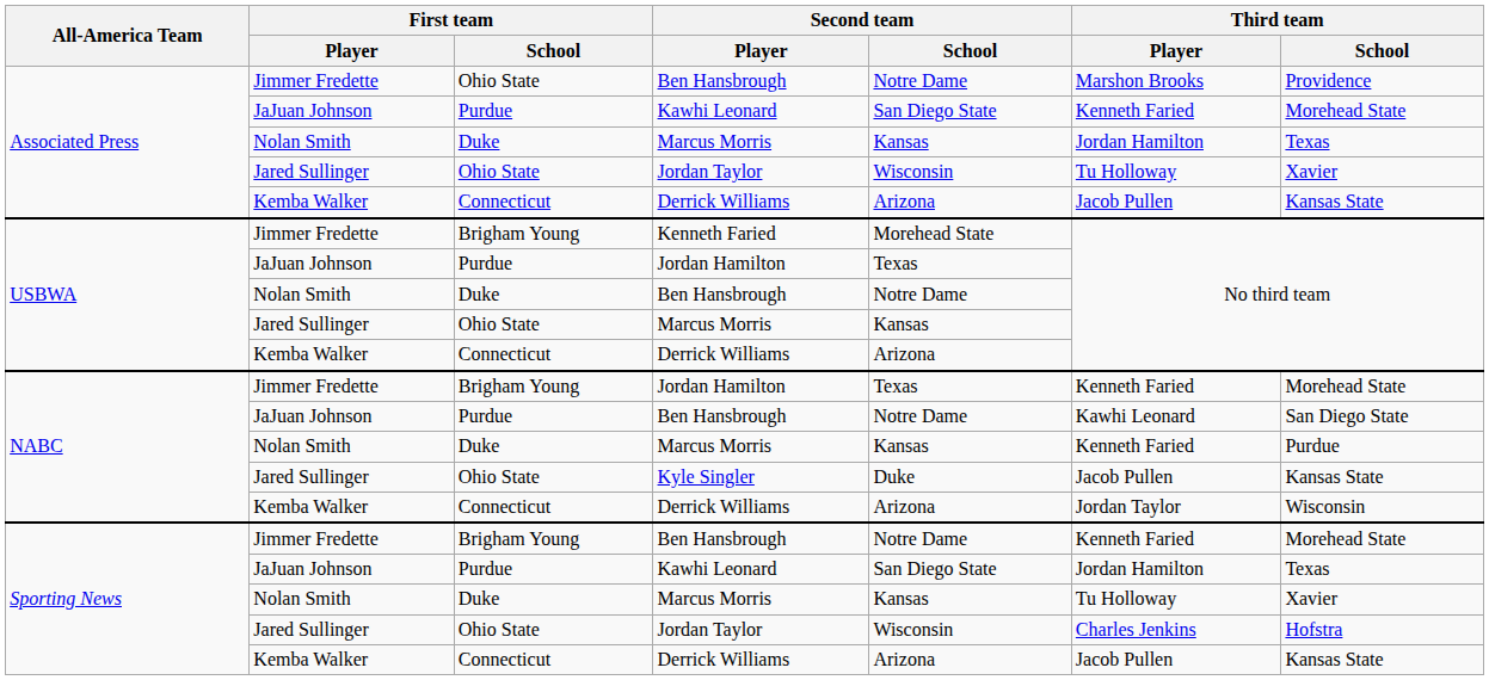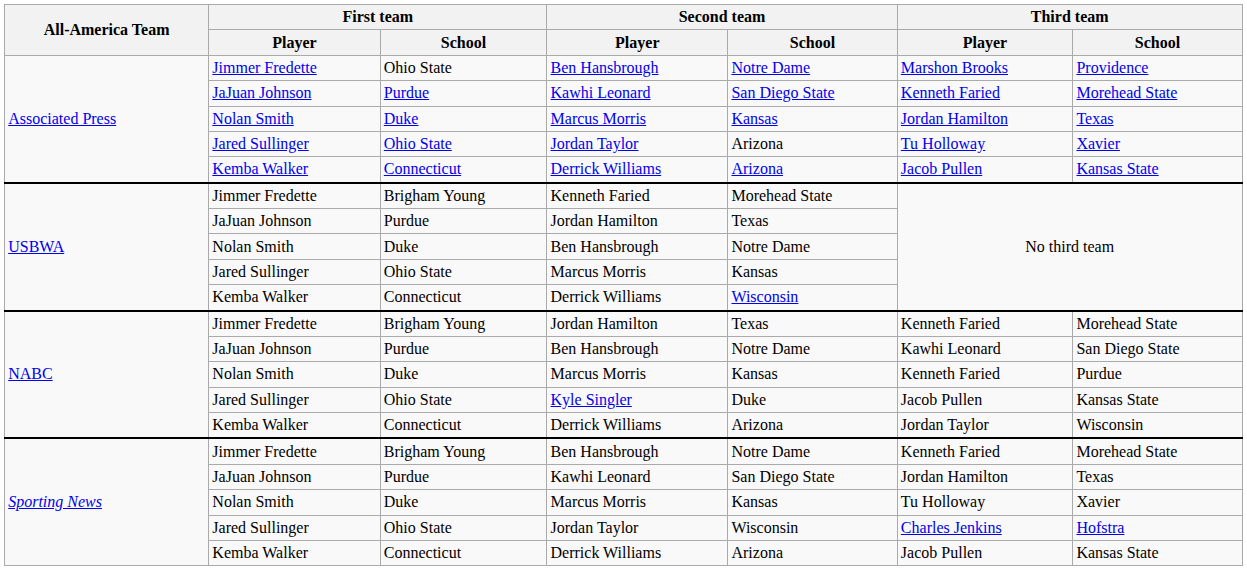Associated Press / Jordan Taylor | Second team / School: Wisconsin -> Arizona
USBWA / Derrick Williams | Second team / School: Arizona -> Wisconsin
